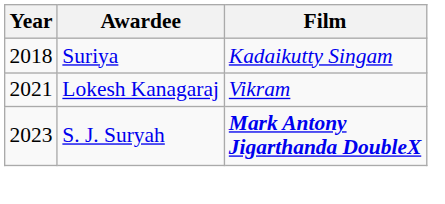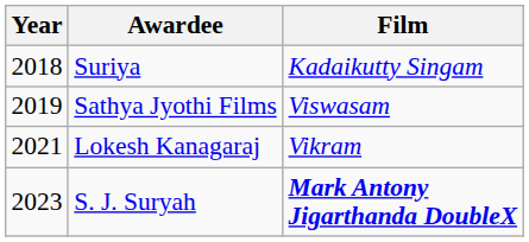+ row: 2019 | Sathya Jyothi Films | Viswasam
